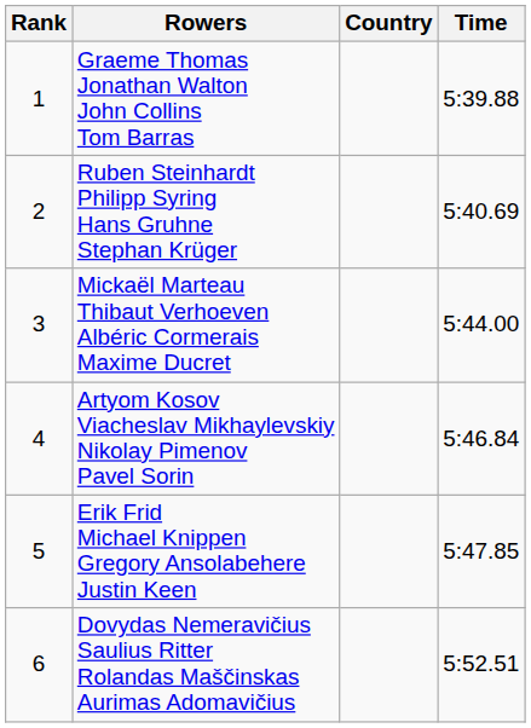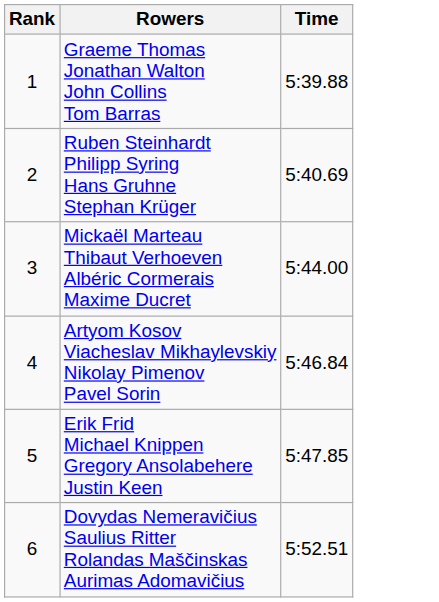- column: Country
